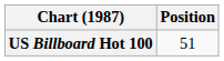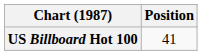US Billboard Hot 100 | Position: 51 -> 41
